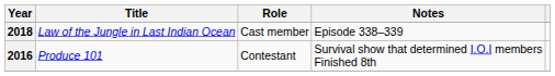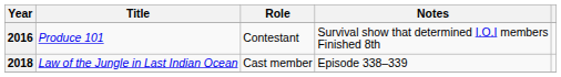rows swapped: 2016 <-> 2018
